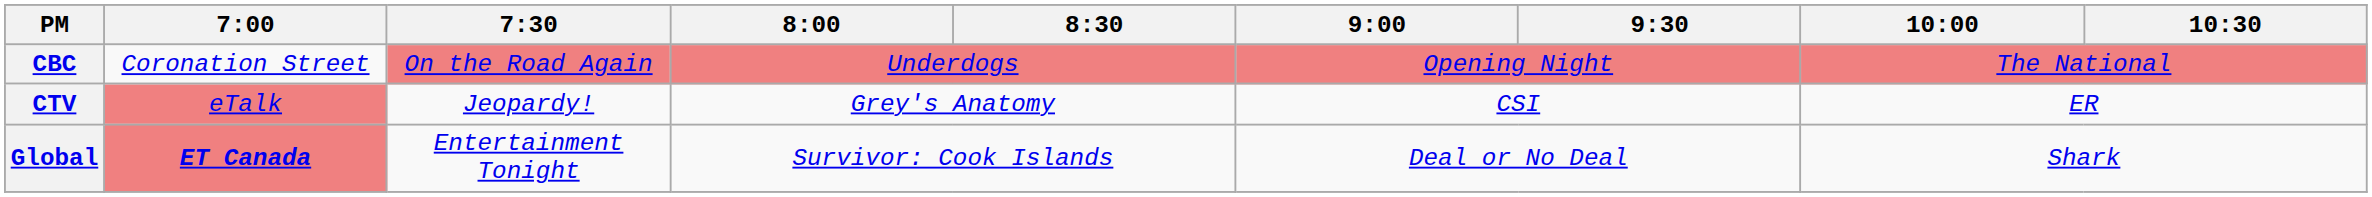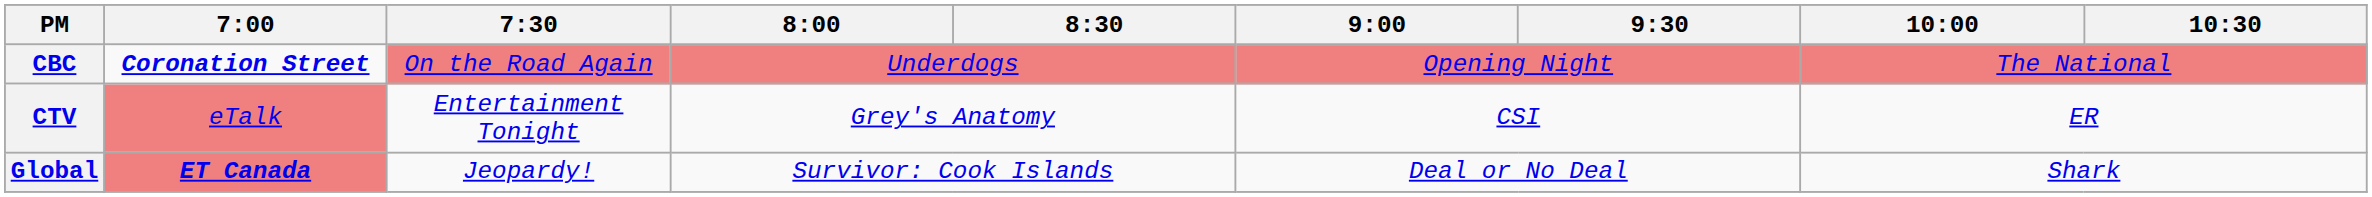CBC | 7:00: normal -> bold
CTV | 7:30: Jeopardy! -> Entertainment Tonight
Global | 7:30: Entertainment Tonight -> Jeopardy!
